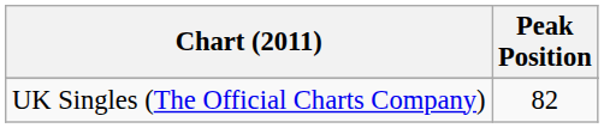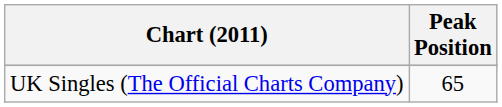UK Singles (The Official Charts Company) | Peak Position: 82 -> 65
